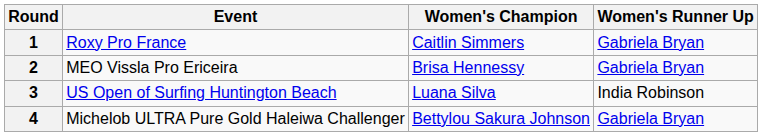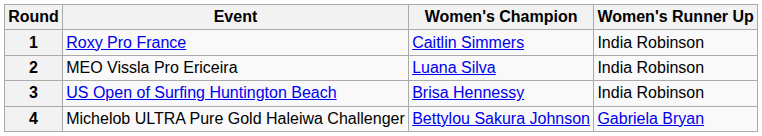1 | Women's Runner Up: Gabriela Bryan -> India Robinson
2 | Women's Champion: Brisa Hennessy -> Luana Silva
2 | Women's Runner Up: Gabriela Bryan -> India Robinson
3 | Women's Champion: Luana Silva -> Brisa Hennessy
